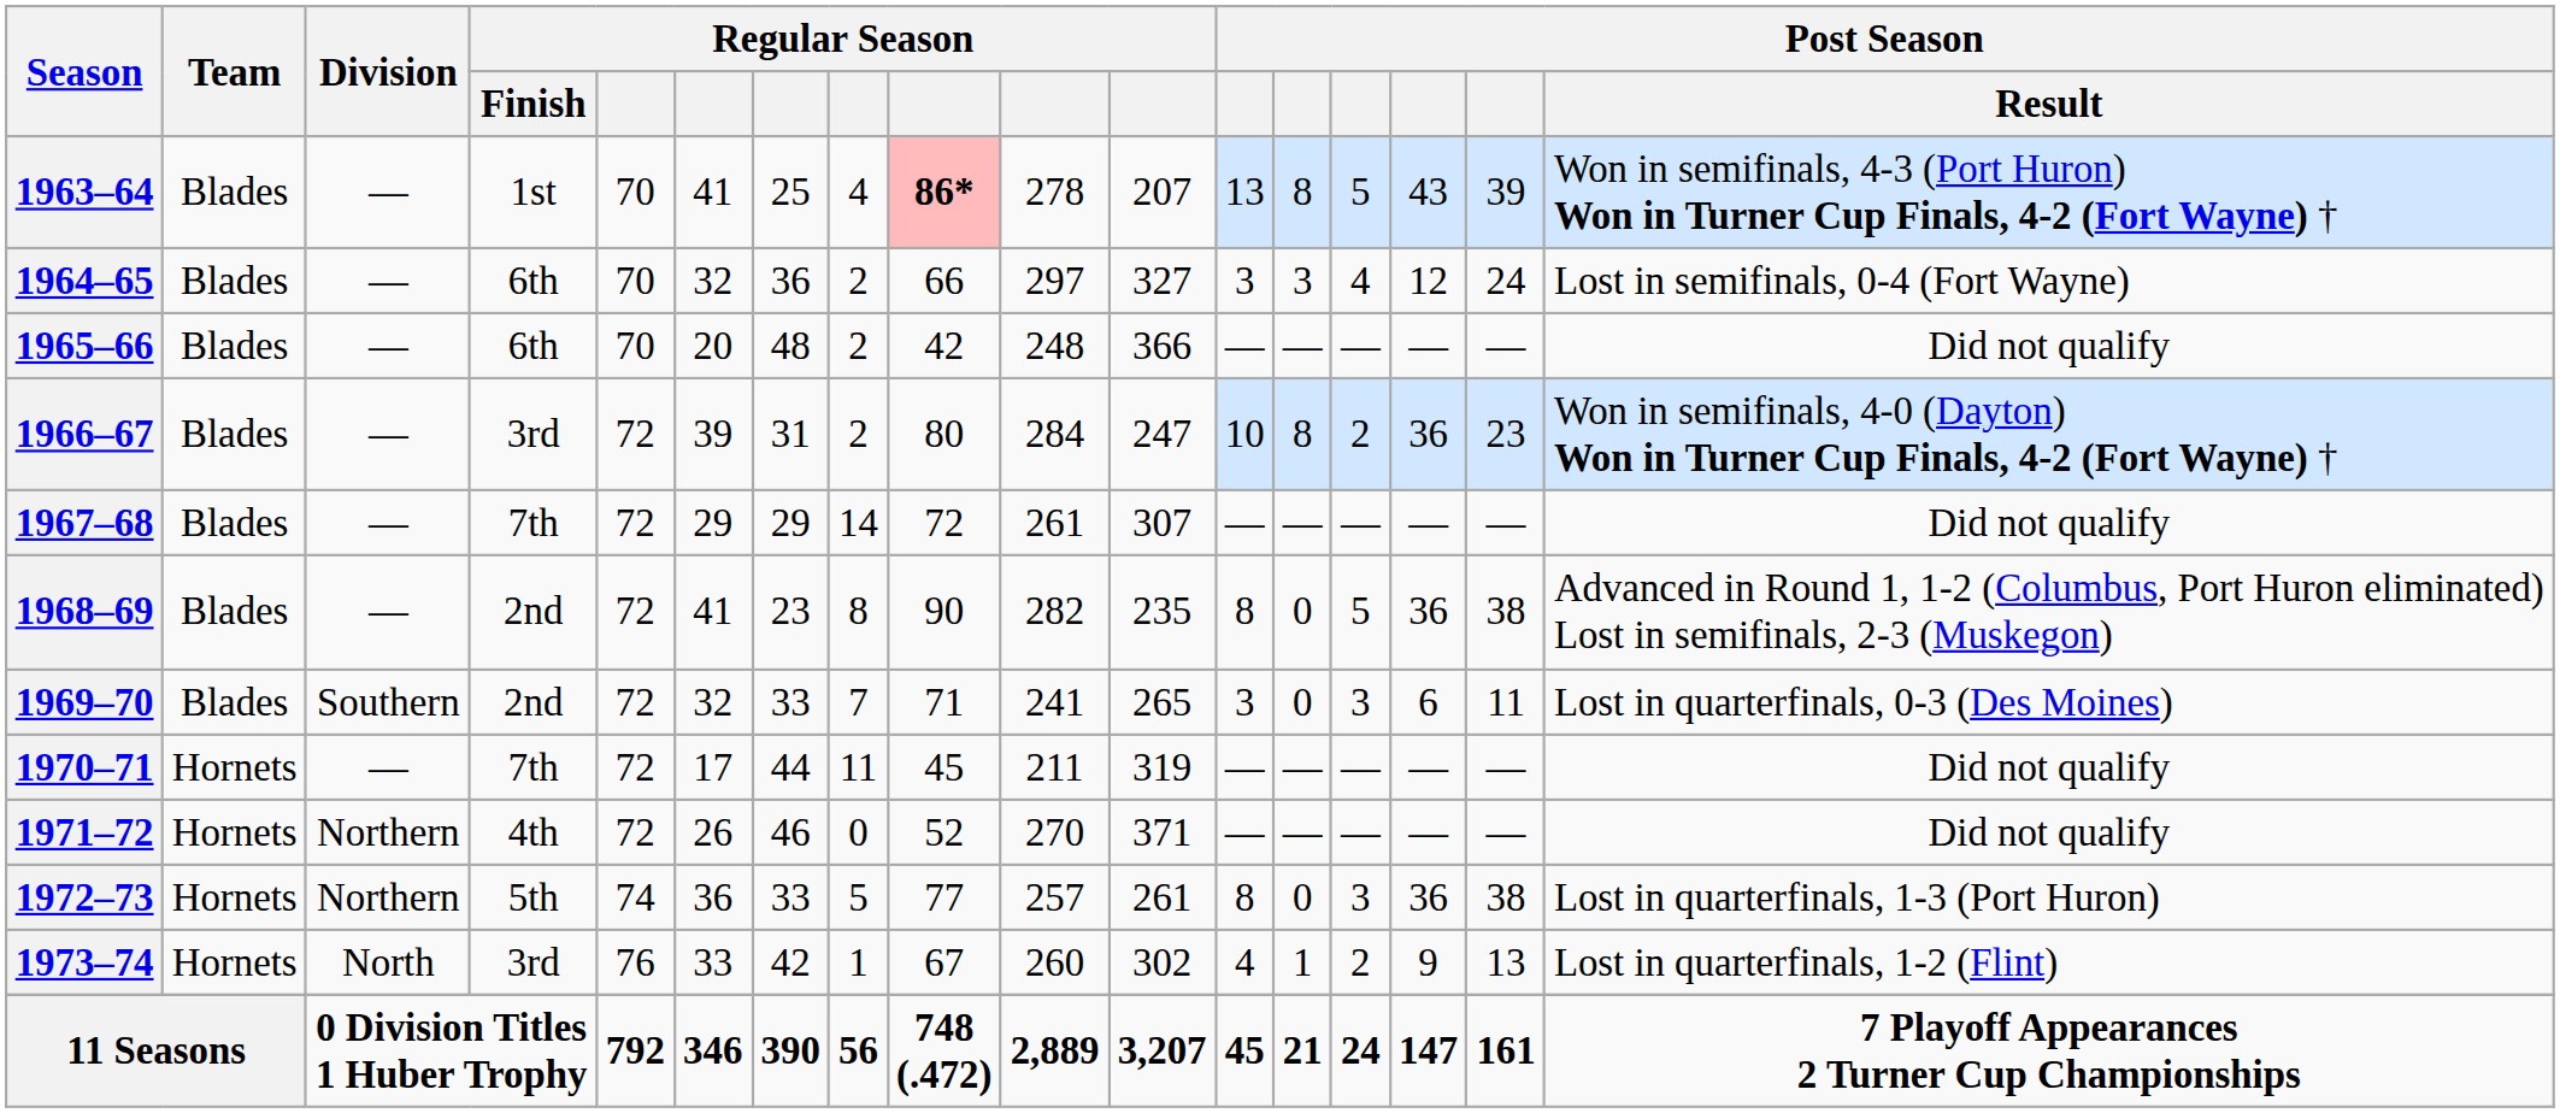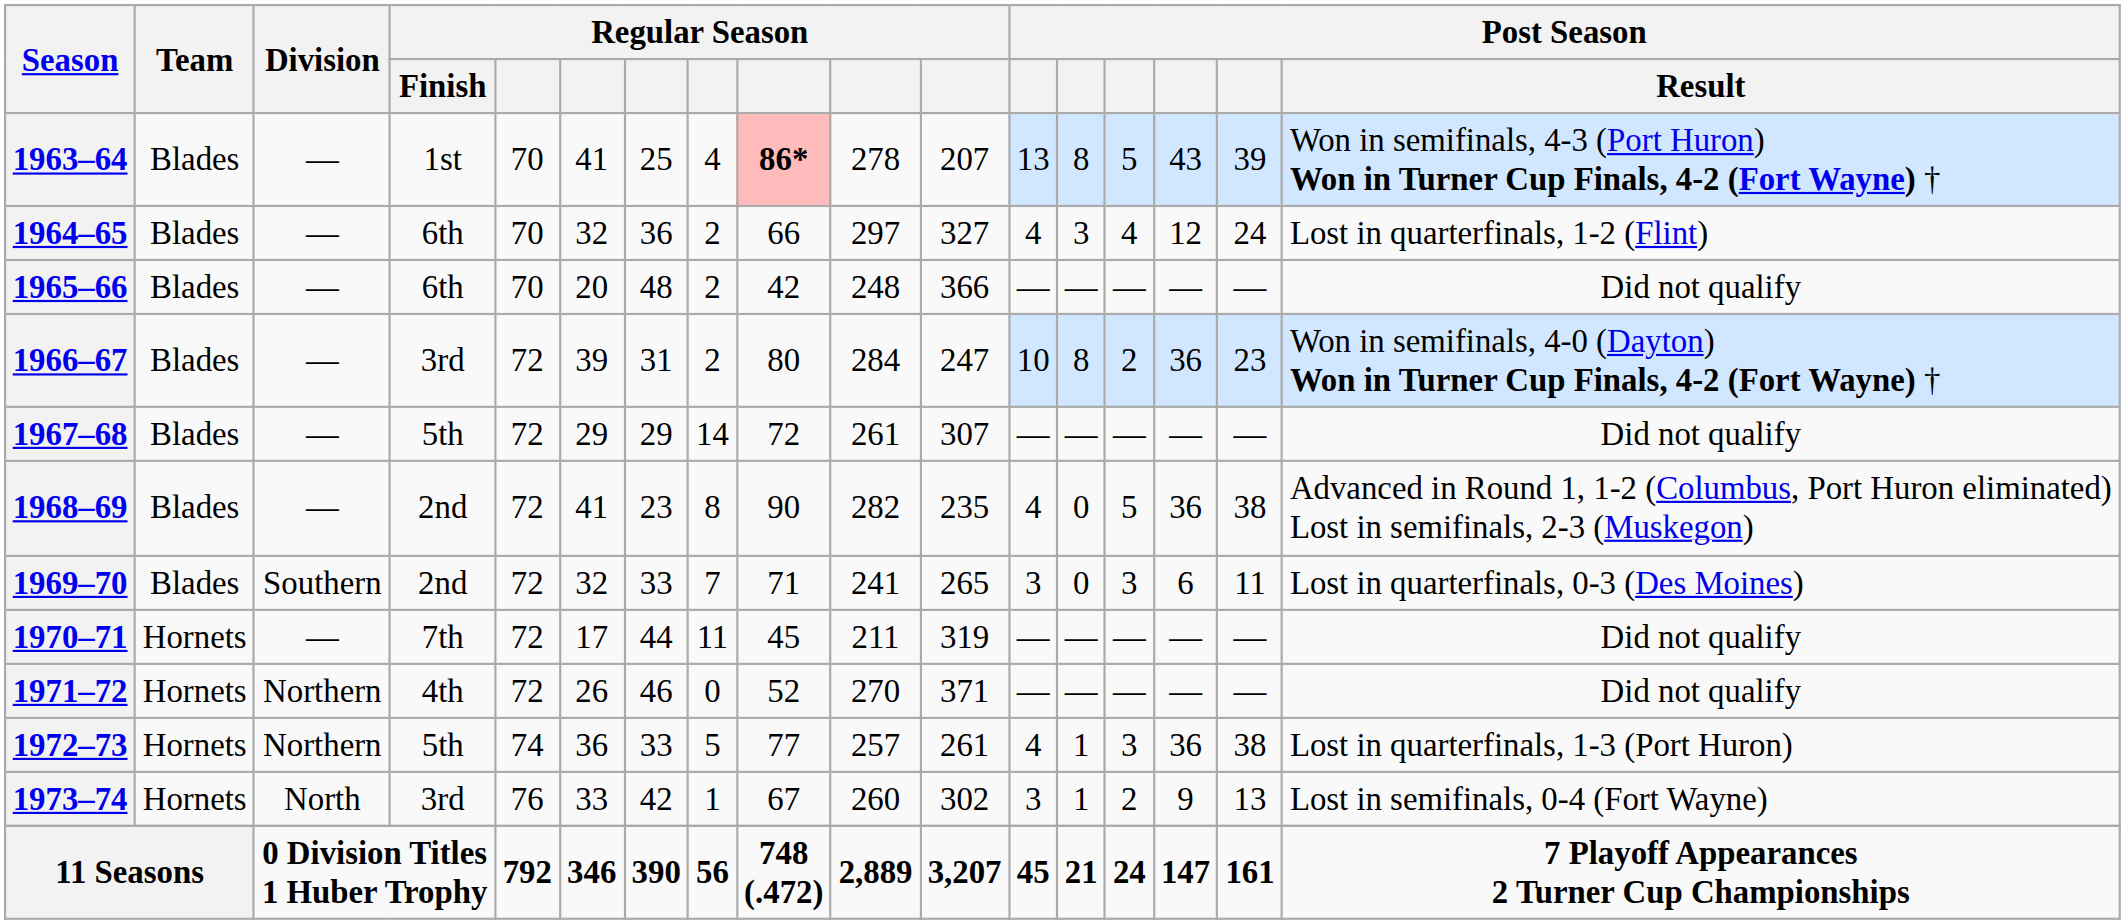1964–65 | column 12: 3 -> 4
1964–65 | Post Season / Result: Lost in semifinals, 0-4 (Fort Wayne) -> Lost in quarterfinals, 1-2 (Flint)
1967–68 | Regular Season / Finish: 7th -> 5th
1968–69 | column 12: 8 -> 4
1972–73 | column 12: 8 -> 4
1972–73 | column 13: 0 -> 1
1973–74 | column 12: 4 -> 3
1973–74 | Post Season / Result: Lost in quarterfinals, 1-2 (Flint) -> Lost in semifinals, 0-4 (Fort Wayne)
